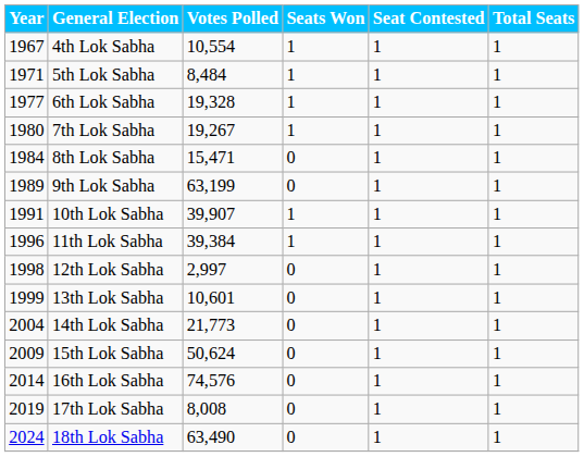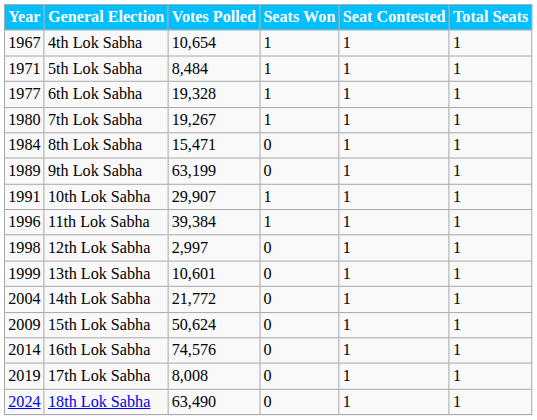4th Lok Sabha | Votes Polled: 10,554 -> 10,654
10th Lok Sabha | Votes Polled: 39,907 -> 29,907
14th Lok Sabha | Votes Polled: 21,773 -> 21,772
